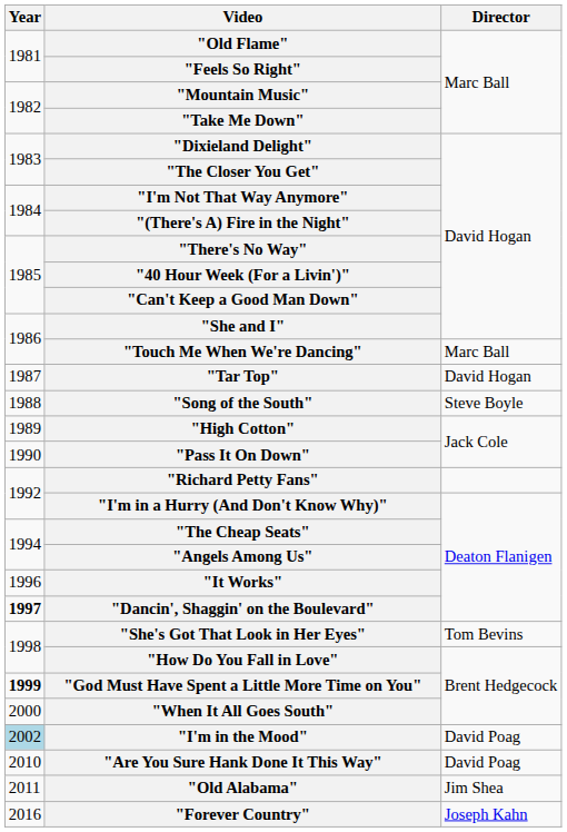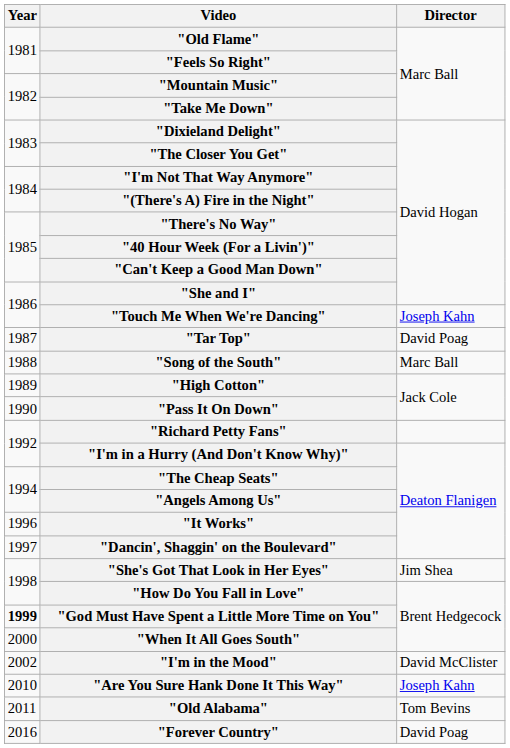"Touch Me When We're Dancing" | Director: Marc Ball -> Joseph Kahn
"Tar Top" | Director: David Hogan -> David Poag
"Song of the South" | Director: Steve Boyle -> Marc Ball
"Dancin', Shaggin' on the Boulevard" | Year: bold -> normal
"She's Got That Look in Her Eyes" | Director: Tom Bevins -> Jim Shea
"I'm in the Mood" | Year: lightblue background -> no background
"I'm in the Mood" | Director: David Poag -> David McClister
"Are You Sure Hank Done It This Way" | Director: David Poag -> Joseph Kahn
"Old Alabama" | Director: Jim Shea -> Tom Bevins
"Forever Country" | Director: Joseph Kahn -> David Poag
